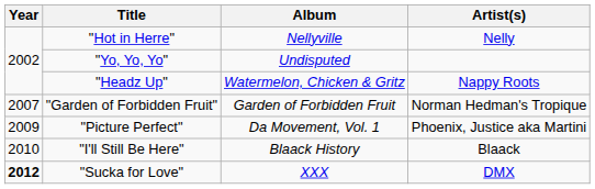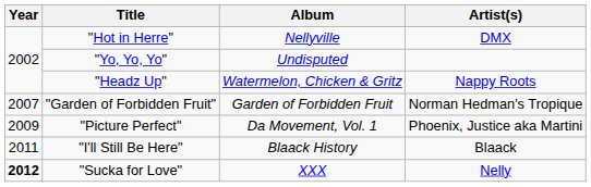"Hot in Herre" | Artist(s): Nelly -> DMX
"I'll Still Be Here" | Year: 2010 -> 2011
"Sucka for Love" | Artist(s): DMX -> Nelly
